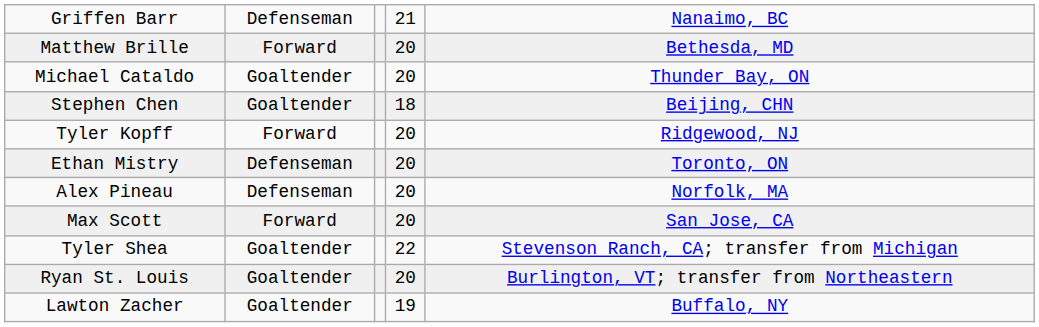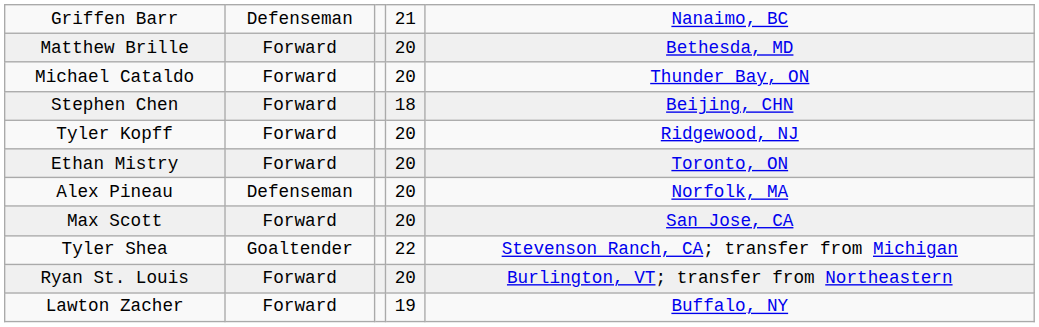Michael Cataldo | column 2: Goaltender -> Forward
Stephen Chen | column 2: Goaltender -> Forward
Ethan Mistry | column 2: Defenseman -> Forward
Ryan St. Louis | column 2: Goaltender -> Forward
Lawton Zacher | column 2: Goaltender -> Forward
